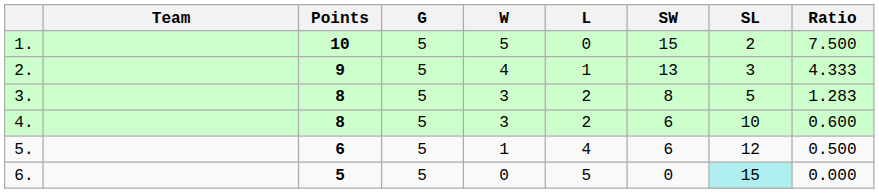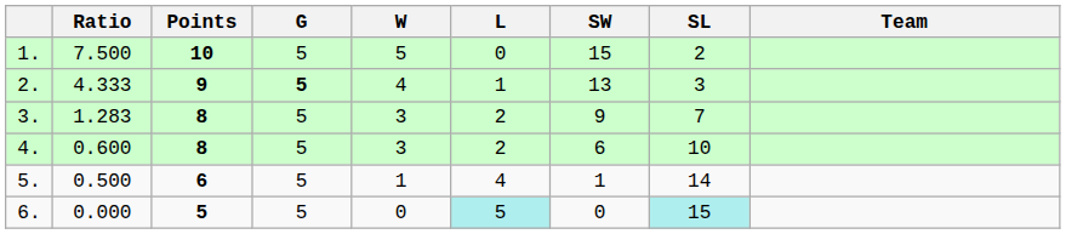columns swapped: Team <-> Ratio
2. | G: normal -> bold
3. | SW: 8 -> 9
3. | SL: 5 -> 7
5. | SW: 6 -> 1
5. | SL: 12 -> 14
6. | L: no background -> paleturquoise background
